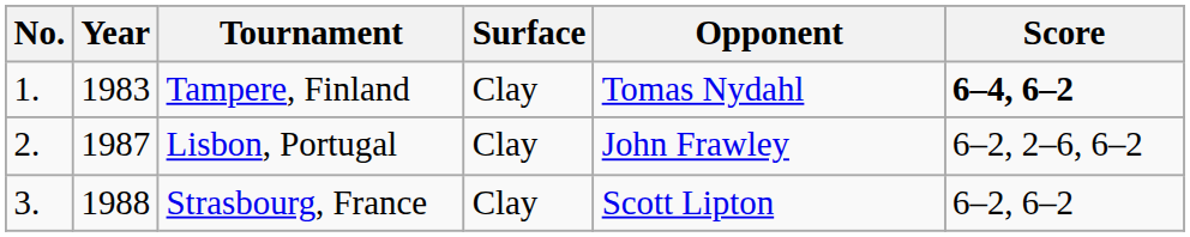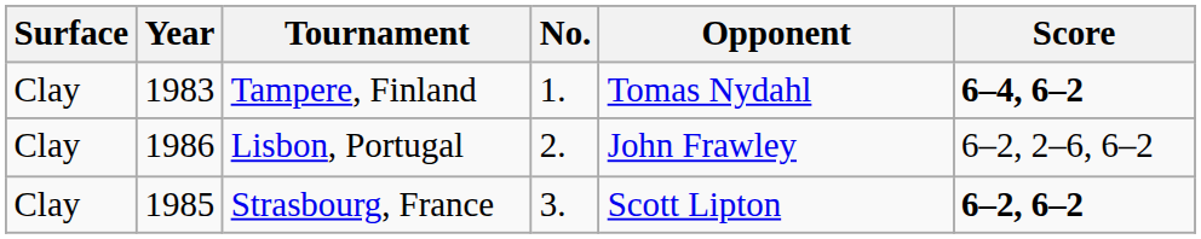columns swapped: No. <-> Surface
Lisbon, Portugal | Year: 1987 -> 1986
Strasbourg, France | Year: 1988 -> 1985
Strasbourg, France | Score: normal -> bold
